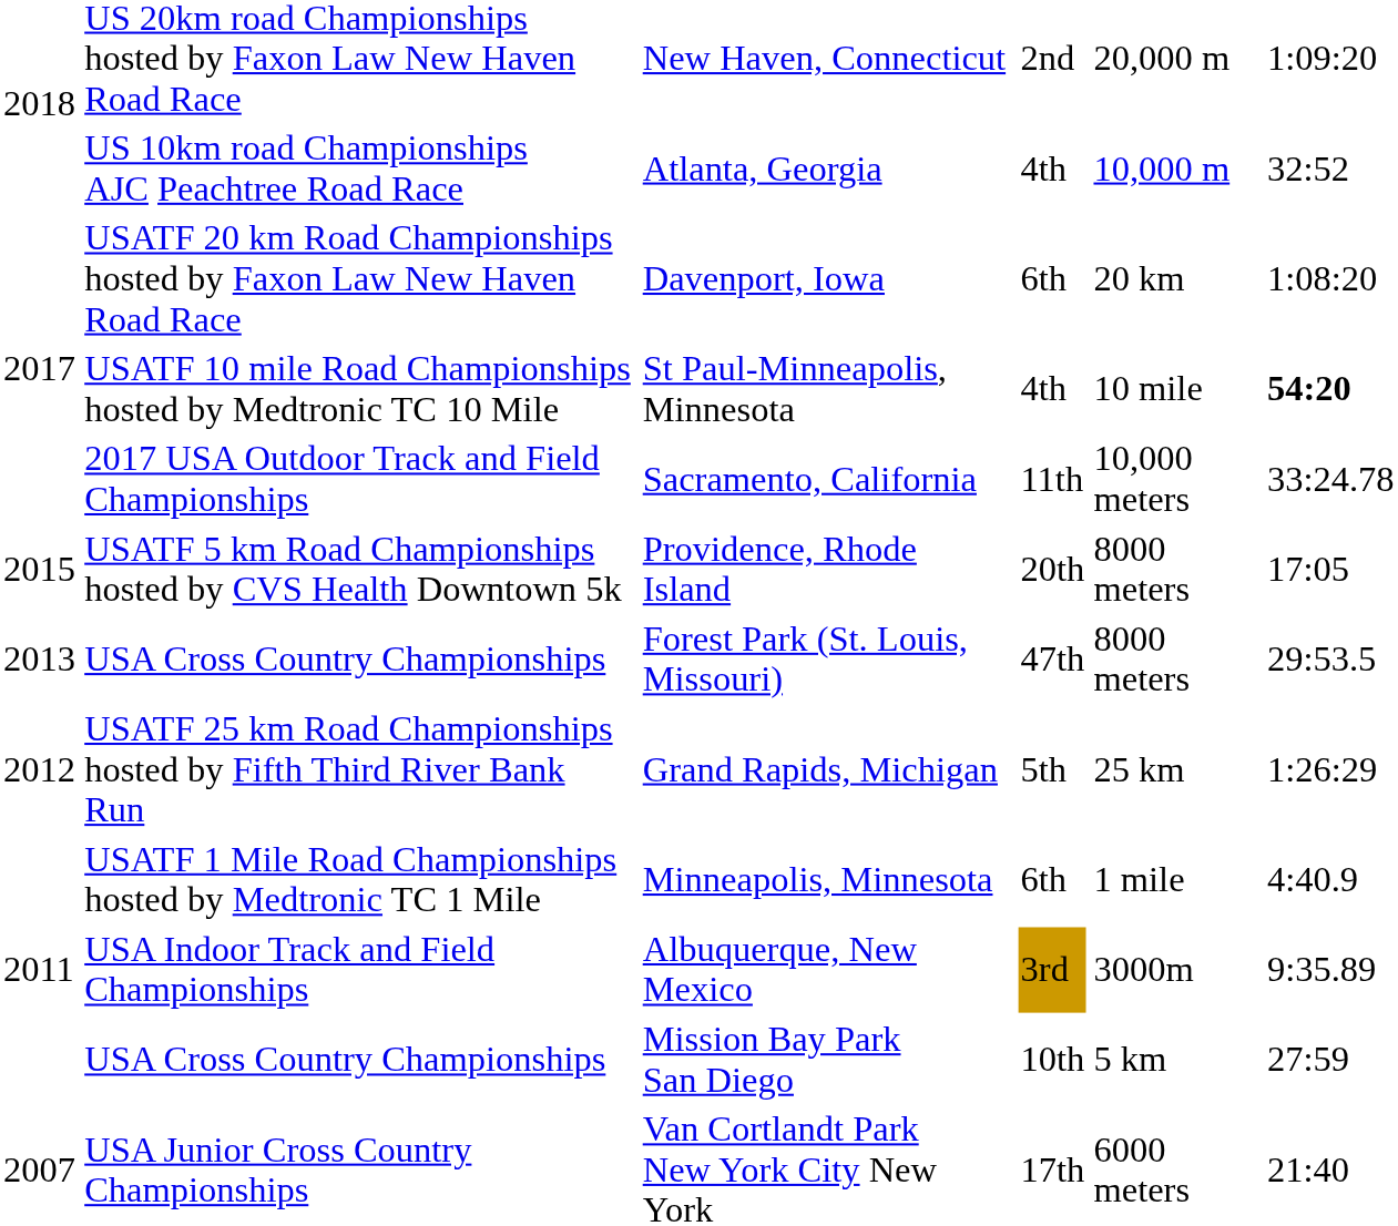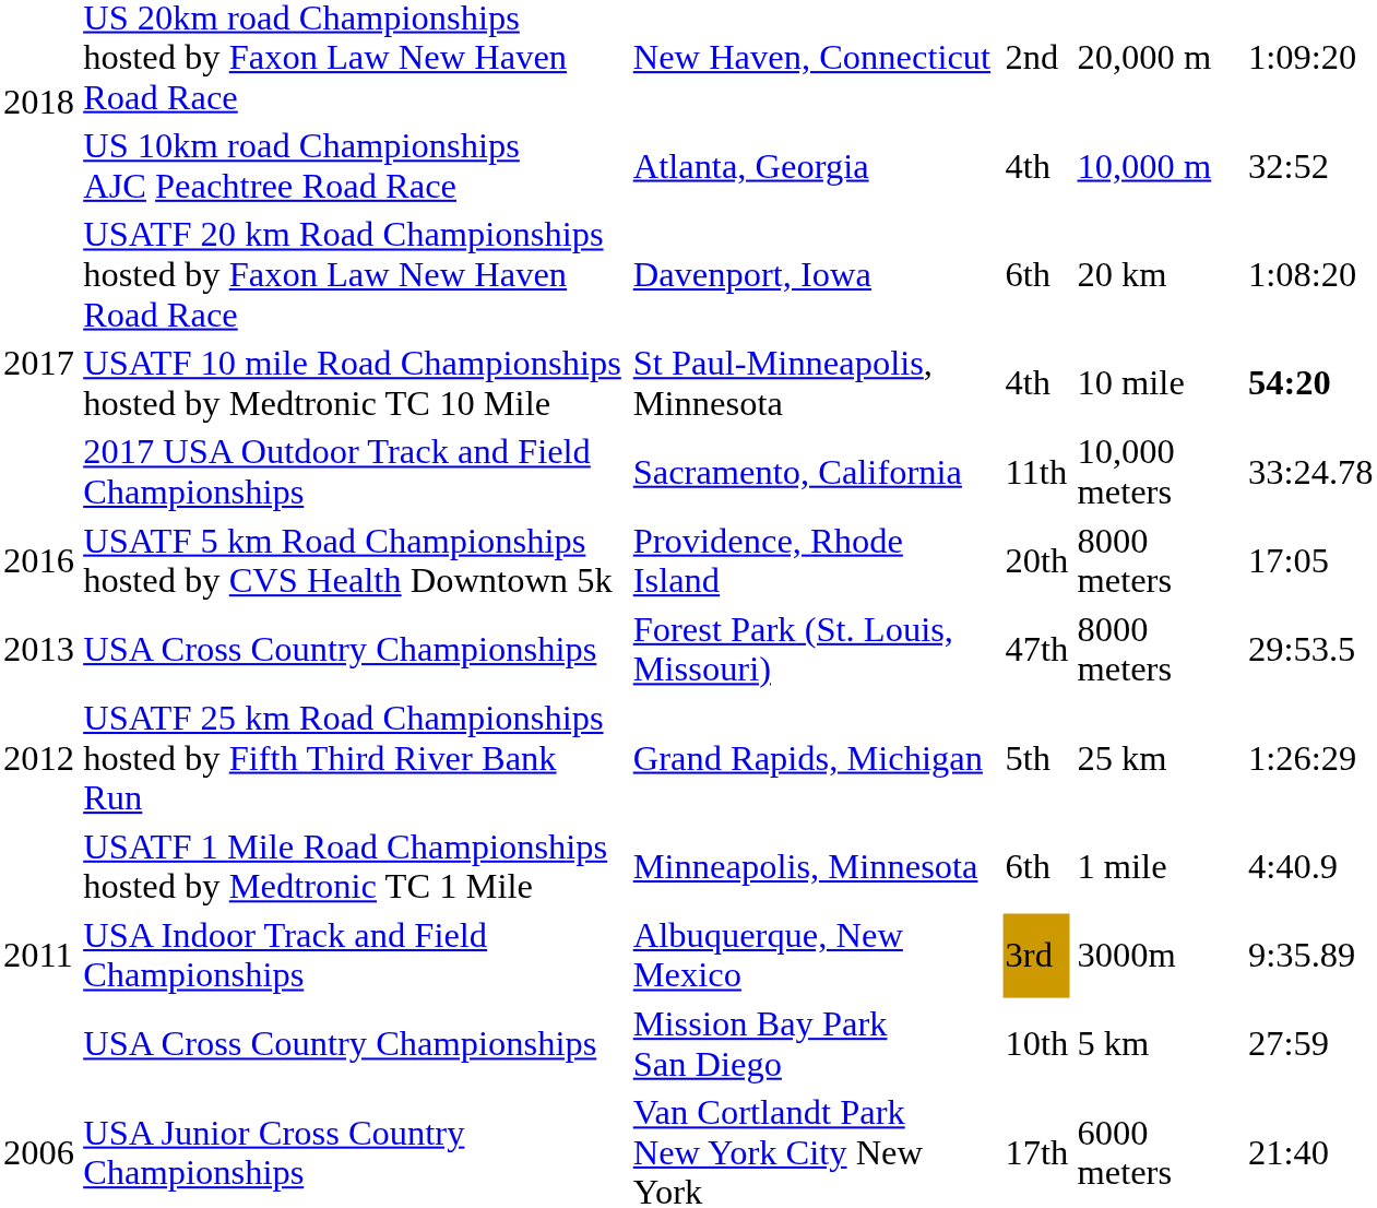Providence, Rhode Island | column 1: 2015 -> 2016
Van Cortlandt Park New York City New York | column 1: 2007 -> 2006
